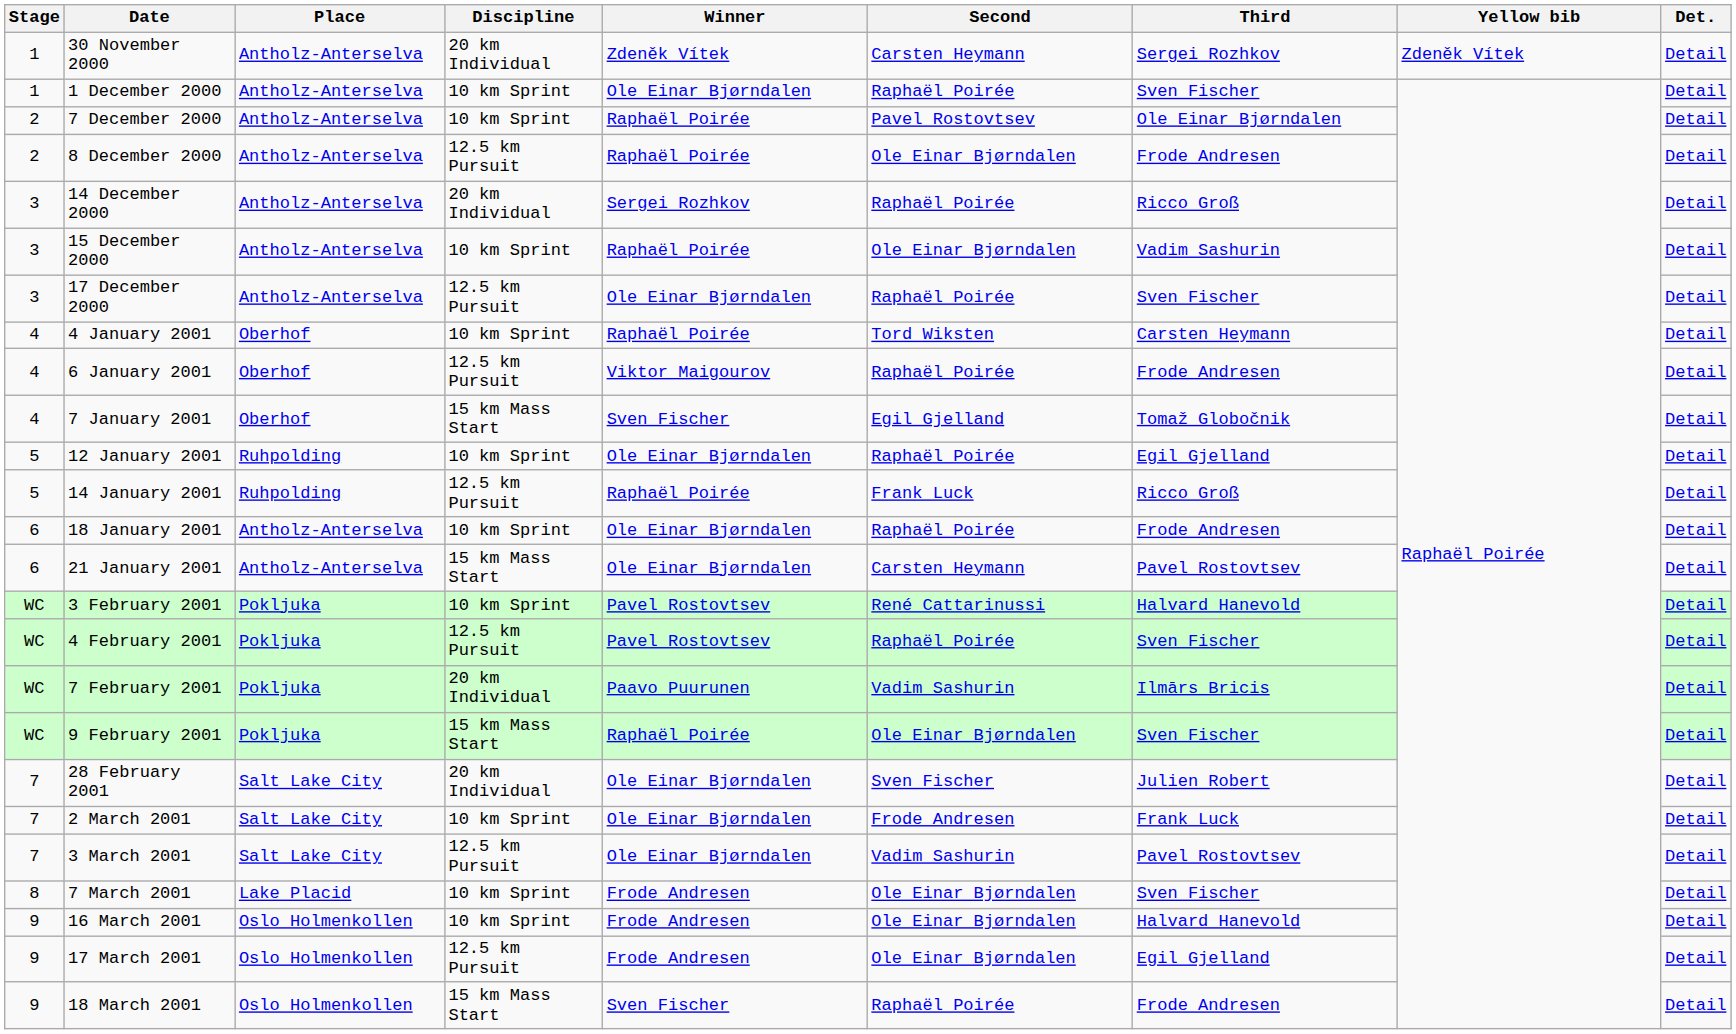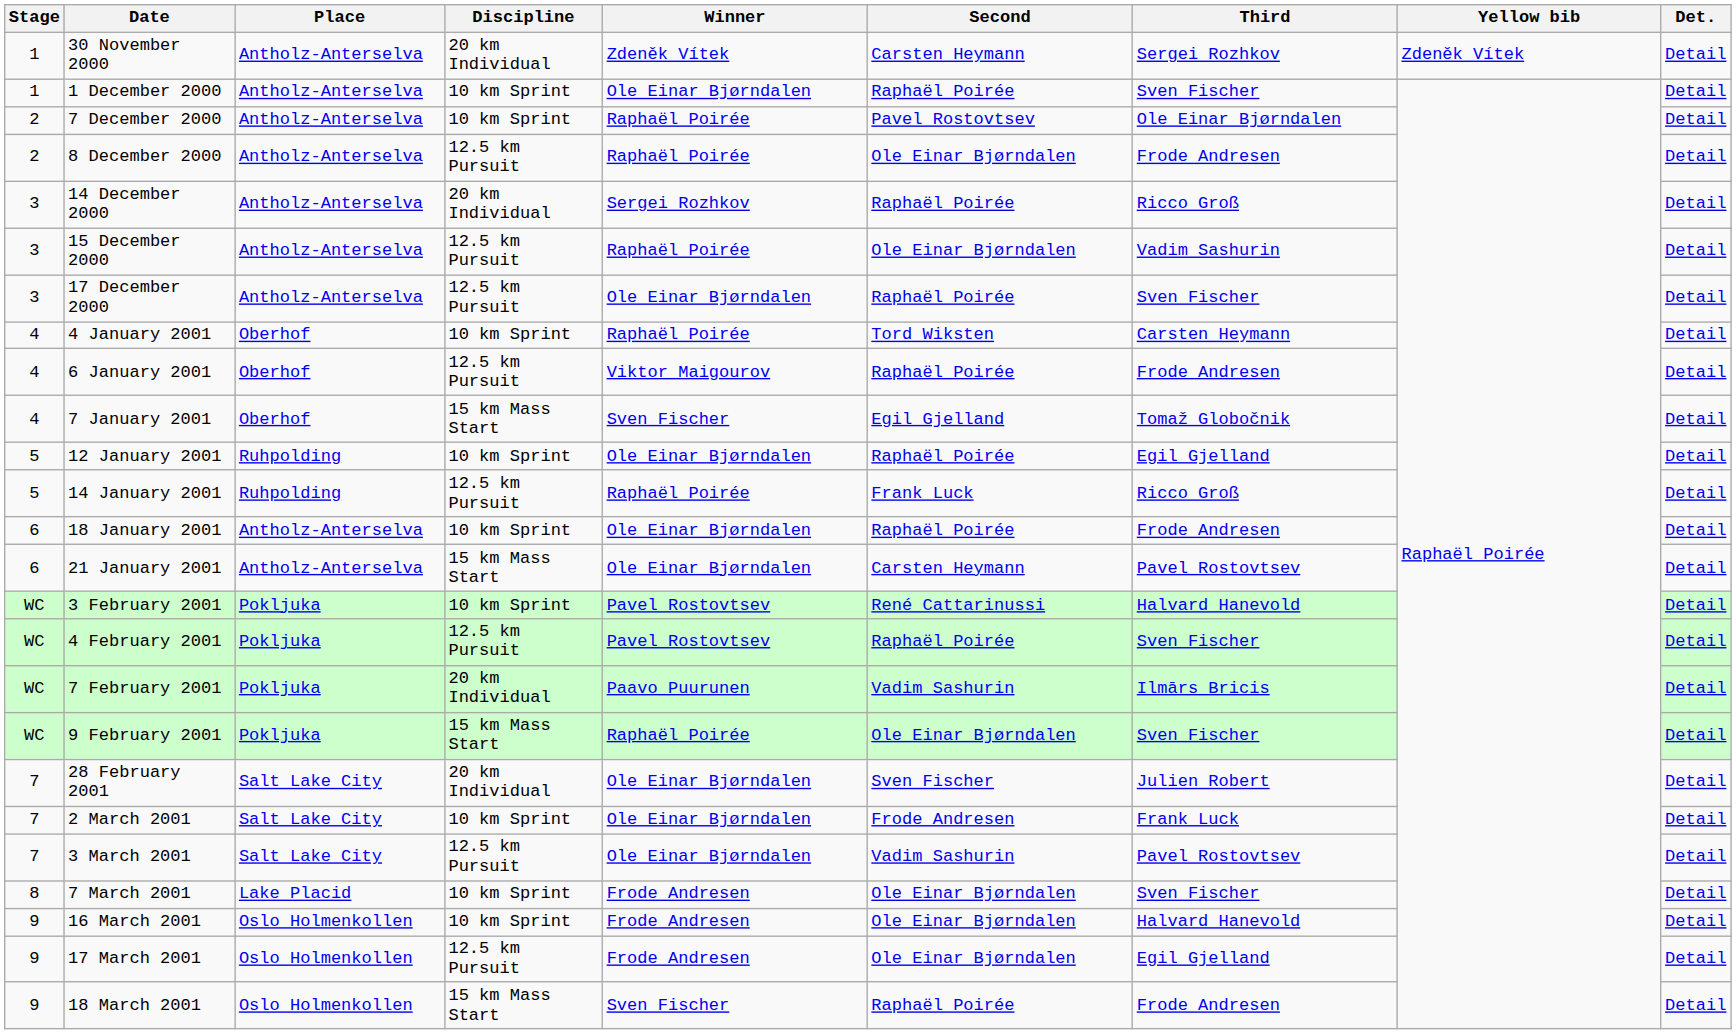15 December 2000 | Discipline: 10 km Sprint -> 12.5 km Pursuit
